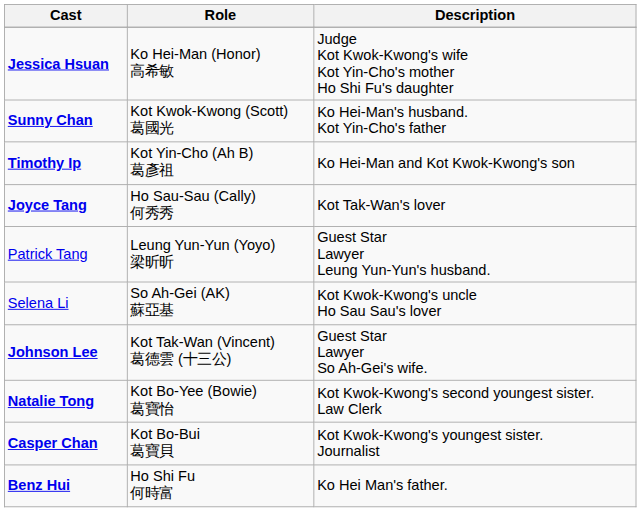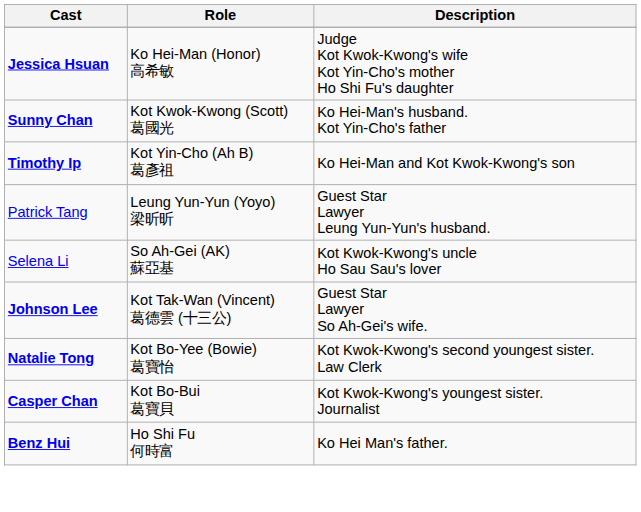- row: Joyce Tang | Ho Sau-Sau (Cally) 何秀秀 | Kot Tak-Wan's lover
